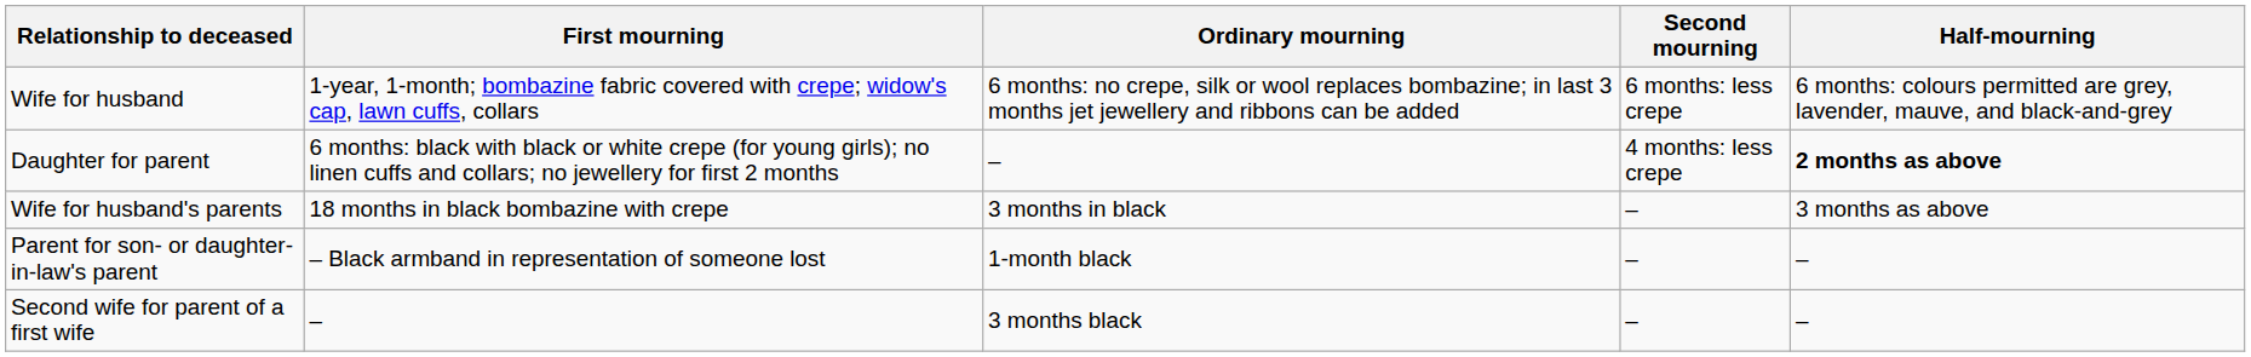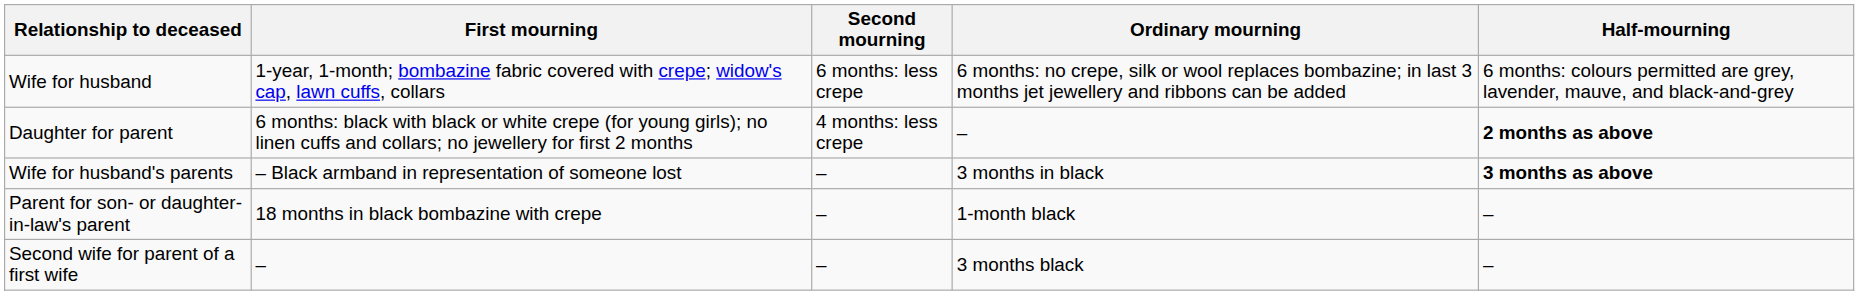columns swapped: Second mourning <-> Ordinary mourning
Wife for husband's parents | First mourning: 18 months in black bombazine with crepe -> – Black armband in representation of someone lost
Wife for husband's parents | Half-mourning: normal -> bold
Parent for son- or daughter-in-law's parent | First mourning: – Black armband in representation of someone lost -> 18 months in black bombazine with crepe
